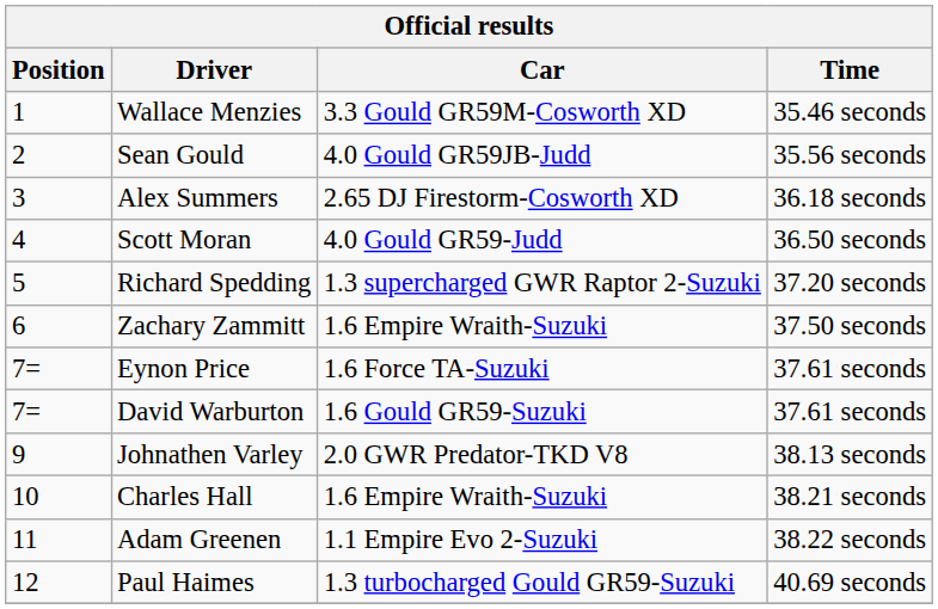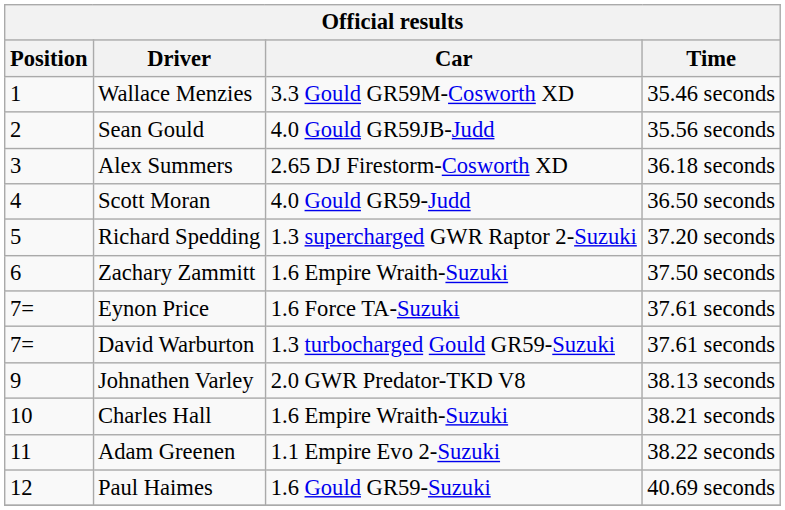David Warburton | Car: 1.6 Gould GR59-Suzuki -> 1.3 turbocharged Gould GR59-Suzuki
Paul Haimes | Car: 1.3 turbocharged Gould GR59-Suzuki -> 1.6 Gould GR59-Suzuki
